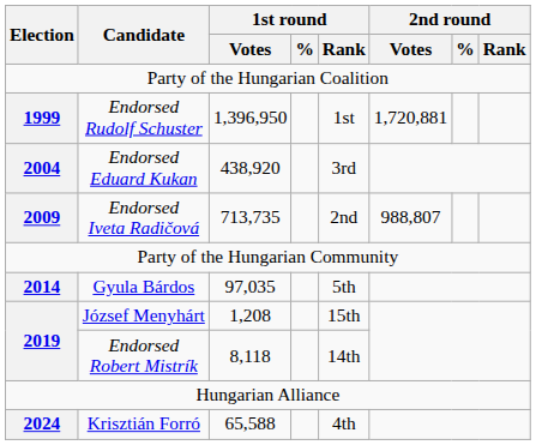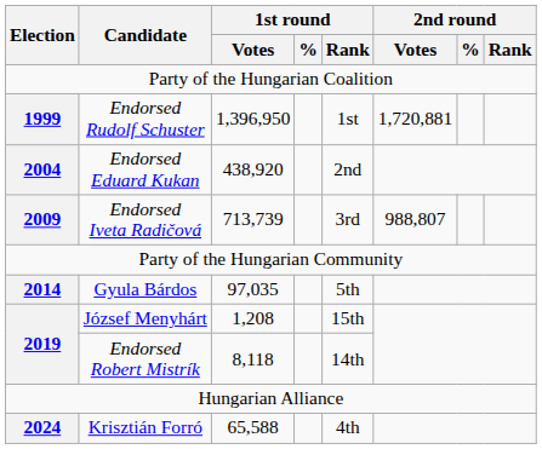Endorsed Eduard Kukan | 1st round / Rank: 3rd -> 2nd
Endorsed Iveta Radičová | 1st round / Votes: 713,735 -> 713,739
Endorsed Iveta Radičová | 1st round / Rank: 2nd -> 3rd
